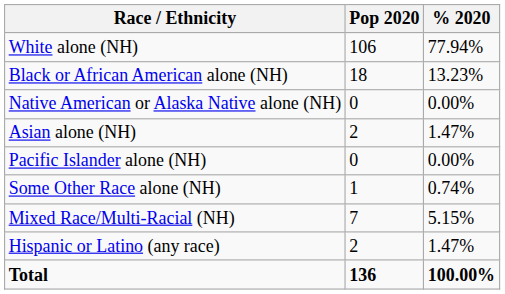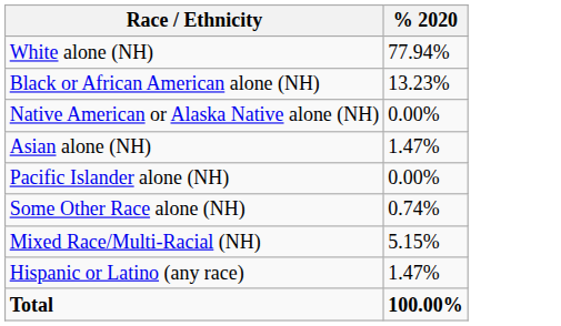- column: Pop 2020 | 106 | 18 | 0 | 2 | 0 | 1 | 7 | 2 | 136
